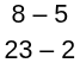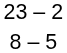rows swapped: 8 – 5 <-> 23 – 2
